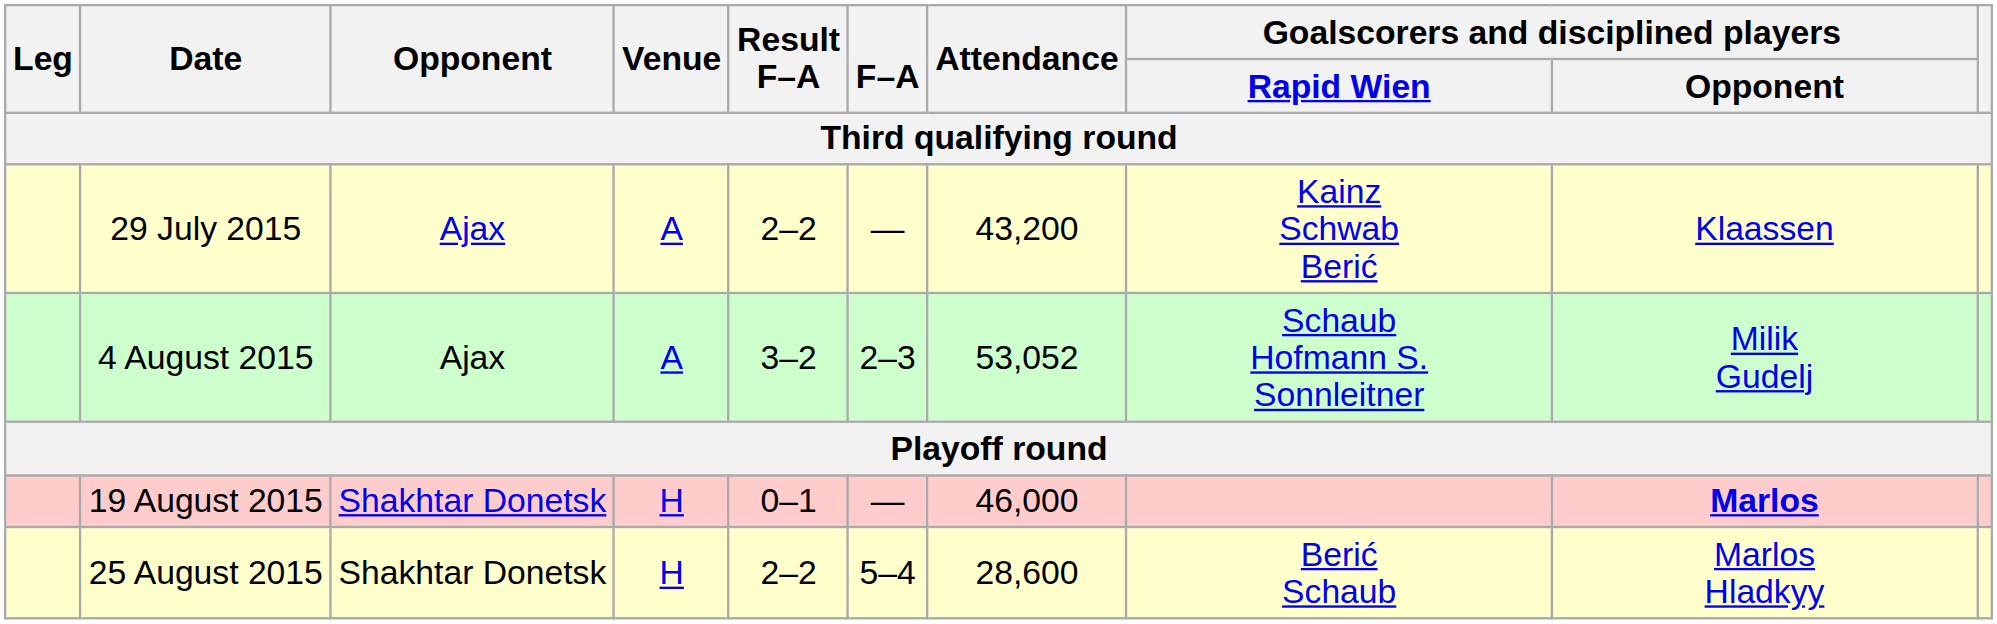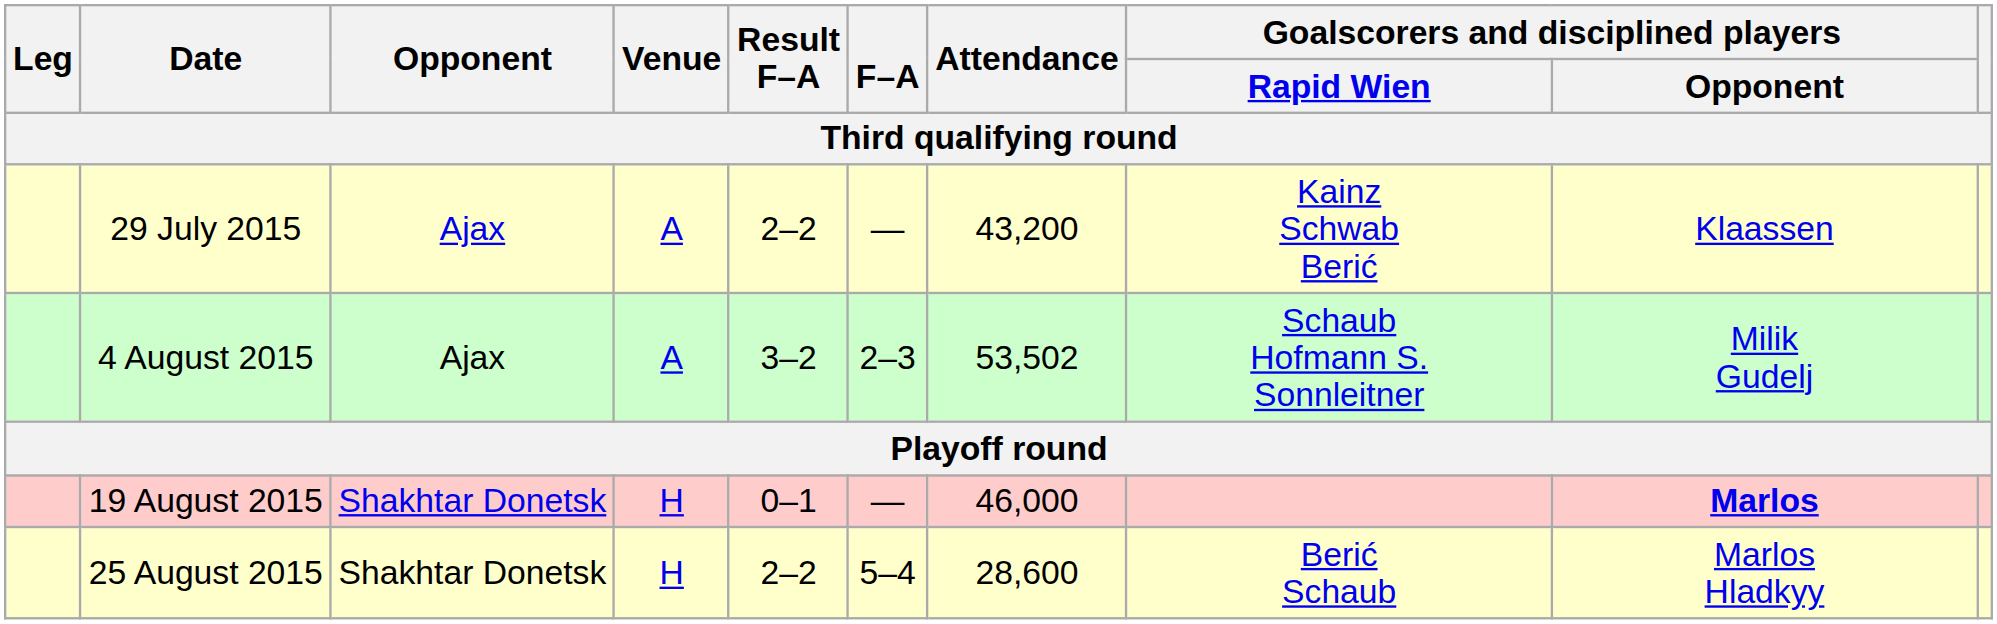4 August 2015 | Attendance: 53,052 -> 53,502
